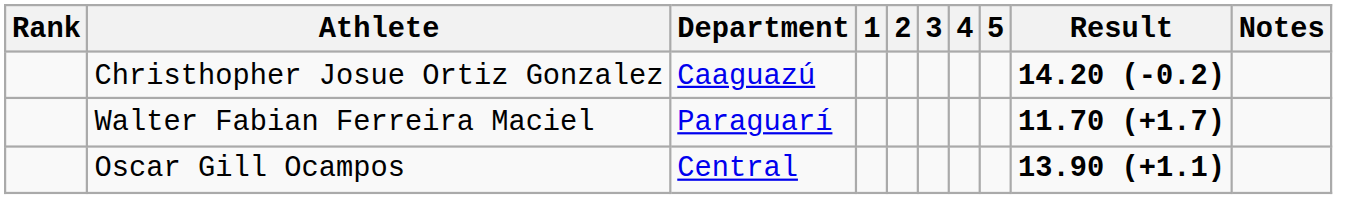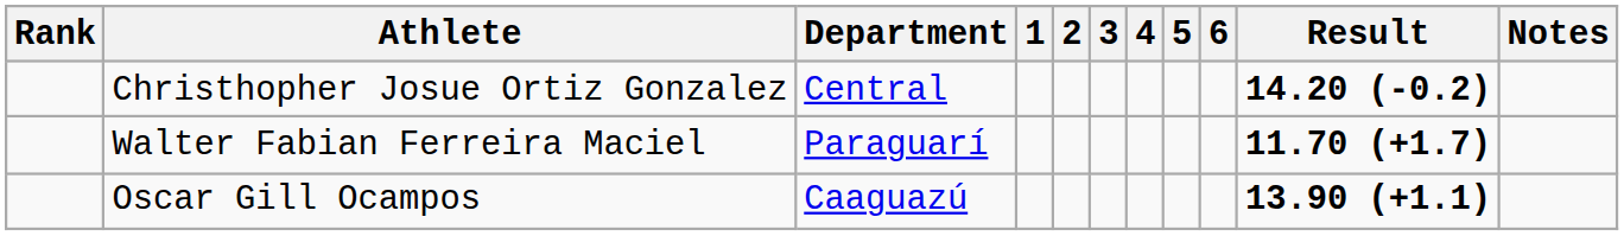+ column: 6
Christhopher Josue Ortiz Gonzalez | Department: Caaguazú -> Central
Oscar Gill Ocampos | Department: Central -> Caaguazú
